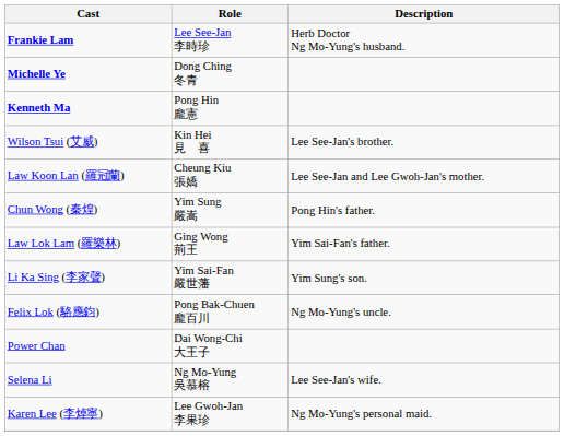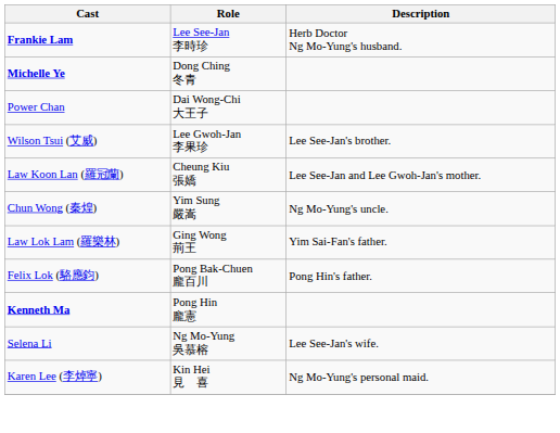rows swapped: Kenneth Ma <-> Power Chan
Wilson Tsui (艾威) | Role: Kin Hei 見 喜 -> Lee Gwoh-Jan 李果珍
Chun Wong (秦煌) | Description: Pong Hin's father. -> Ng Mo-Yung's uncle.
- row: Li Ka Sing (李家聲) | Yim Sai-Fan 嚴世藩 | Yim Sung's son.
Felix Lok (駱應鈞) | Description: Ng Mo-Yung's uncle. -> Pong Hin's father.
Karen Lee (李焯寧) | Role: Lee Gwoh-Jan 李果珍 -> Kin Hei 見 喜
